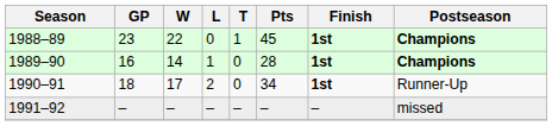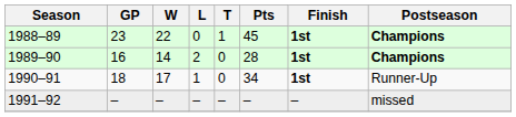1989–90 | L: 1 -> 2
1990–91 | L: 2 -> 1
